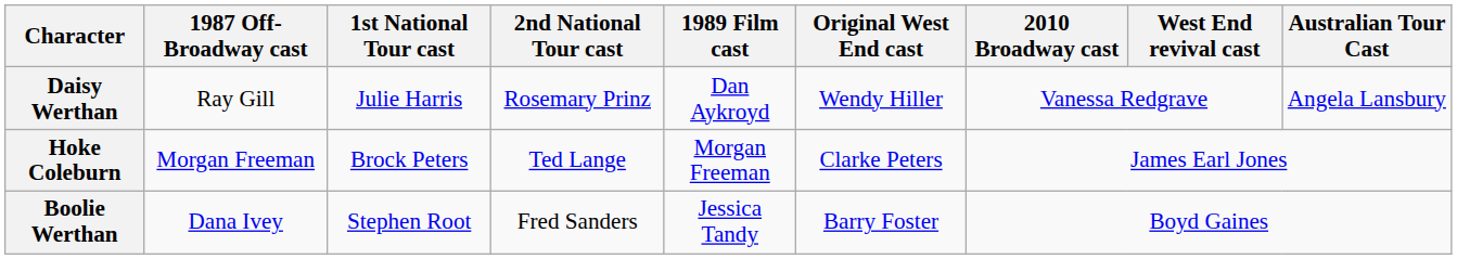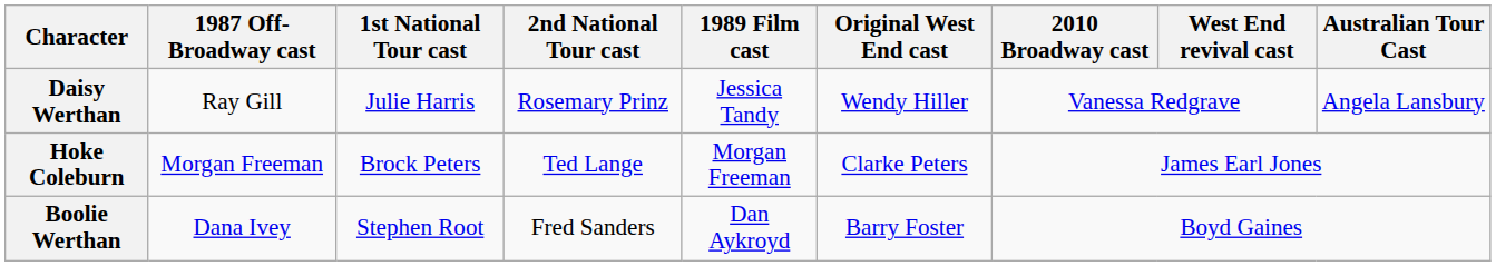Daisy Werthan | 1989 Film cast: Dan Aykroyd -> Jessica Tandy
Boolie Werthan | 1989 Film cast: Jessica Tandy -> Dan Aykroyd
